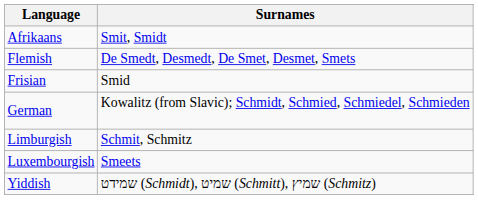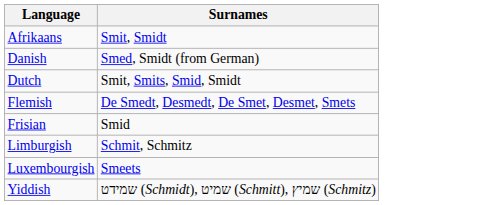+ row: Danish | Smed, Smidt (from German)
+ row: Dutch | Smit, Smits, Smid, Smidt
- row: German | Kowalitz (from Slavic); Schmidt, Schmied, Schmiedel, Schmieden
